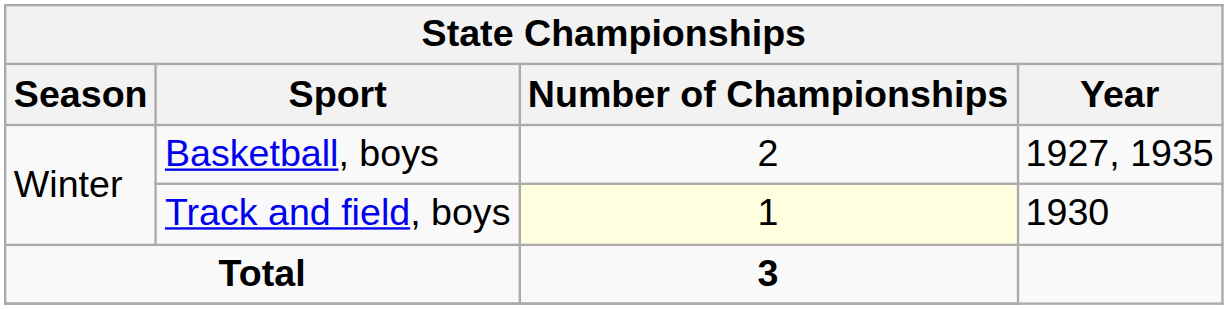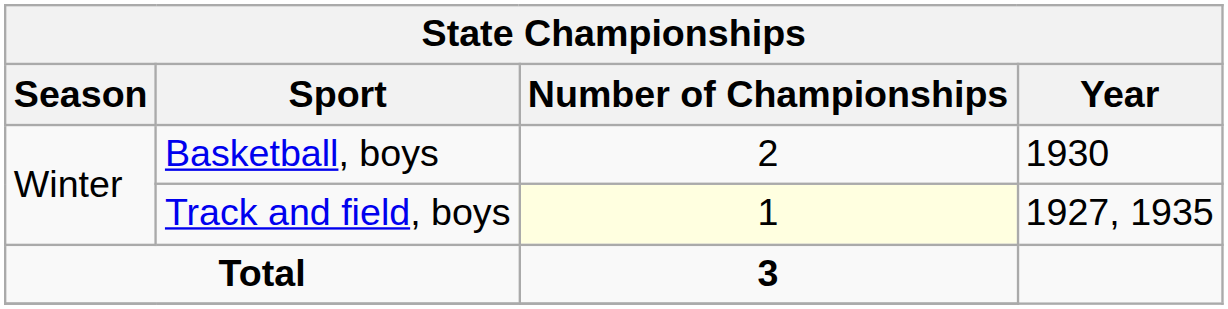Basketball, boys | Year: 1927, 1935 -> 1930
Track and field, boys | Year: 1930 -> 1927, 1935
